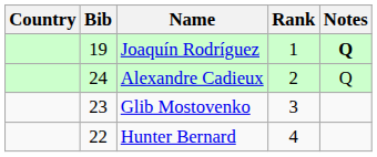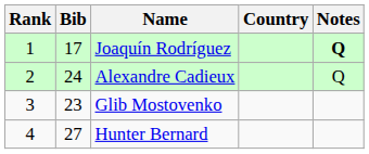columns swapped: Rank <-> Country
Joaquín Rodríguez | Bib: 19 -> 17
Hunter Bernard | Bib: 22 -> 27
